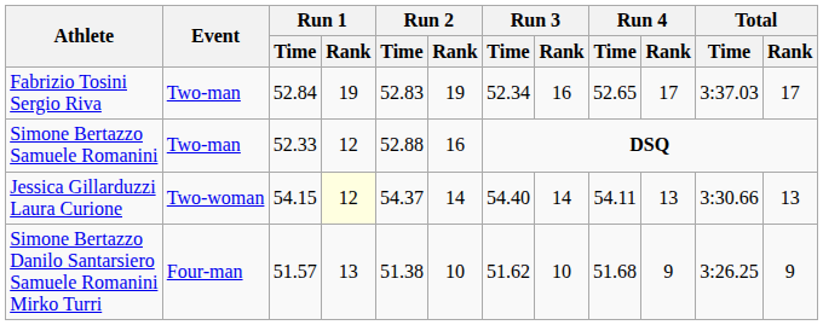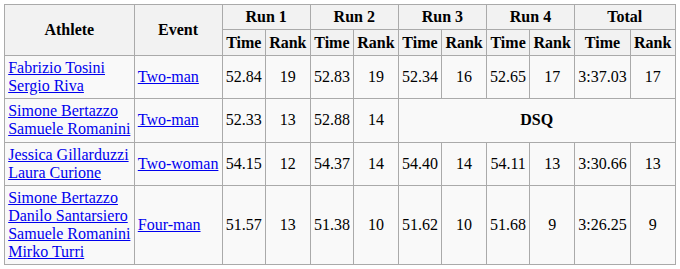Simone Bertazzo Samuele Romanini | Run 1 / Rank: 12 -> 13
Simone Bertazzo Samuele Romanini | Run 2 / Rank: 16 -> 14
Jessica Gillarduzzi Laura Curione | Run 1 / Rank: lightyellow background -> no background
